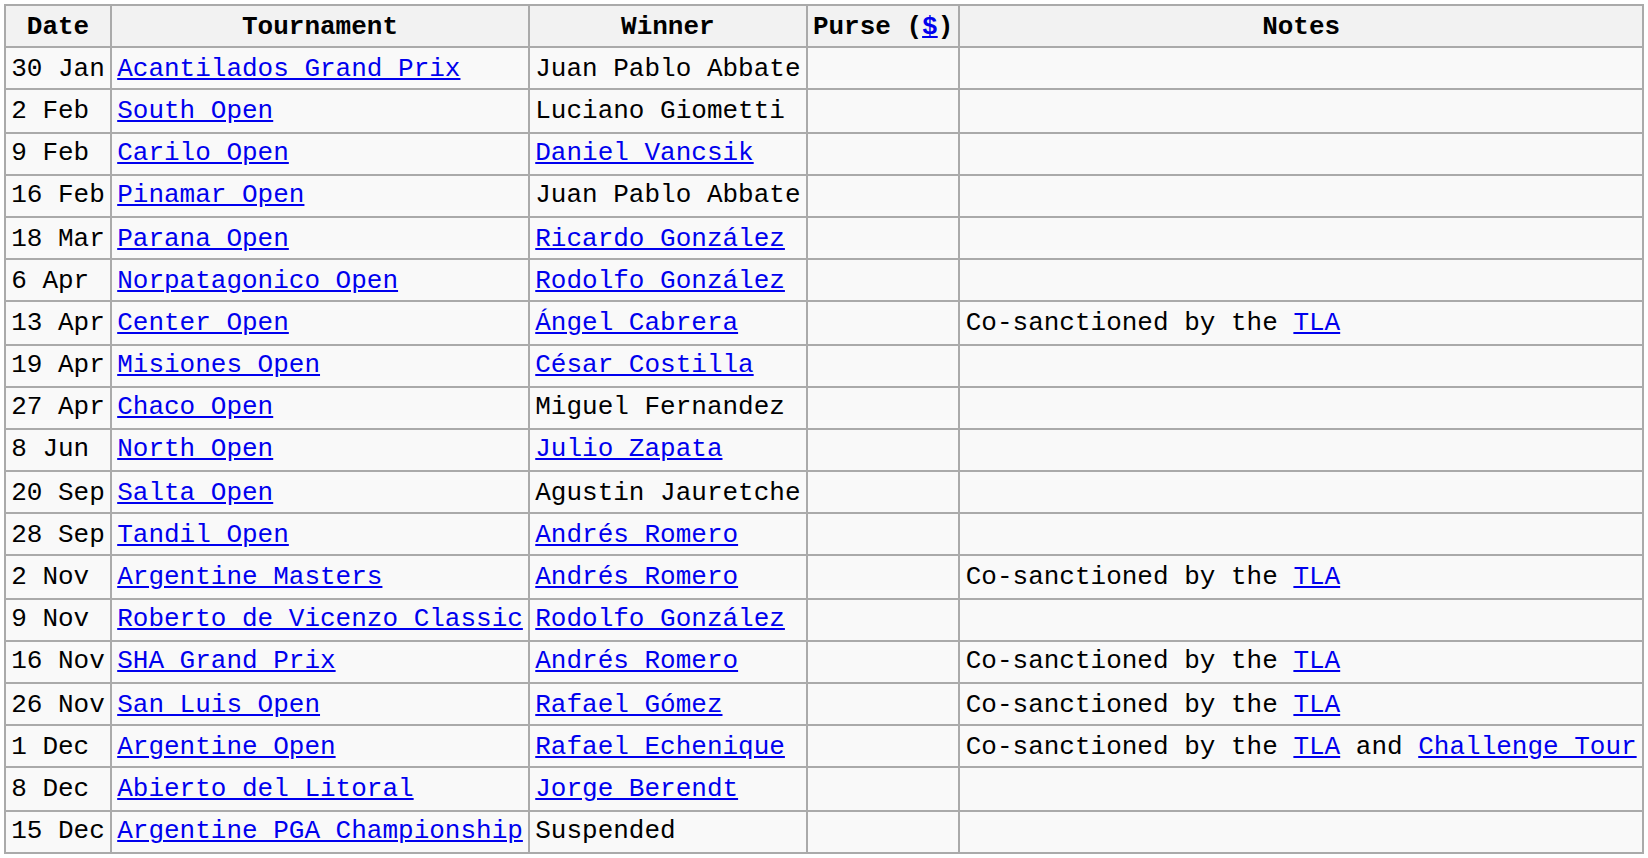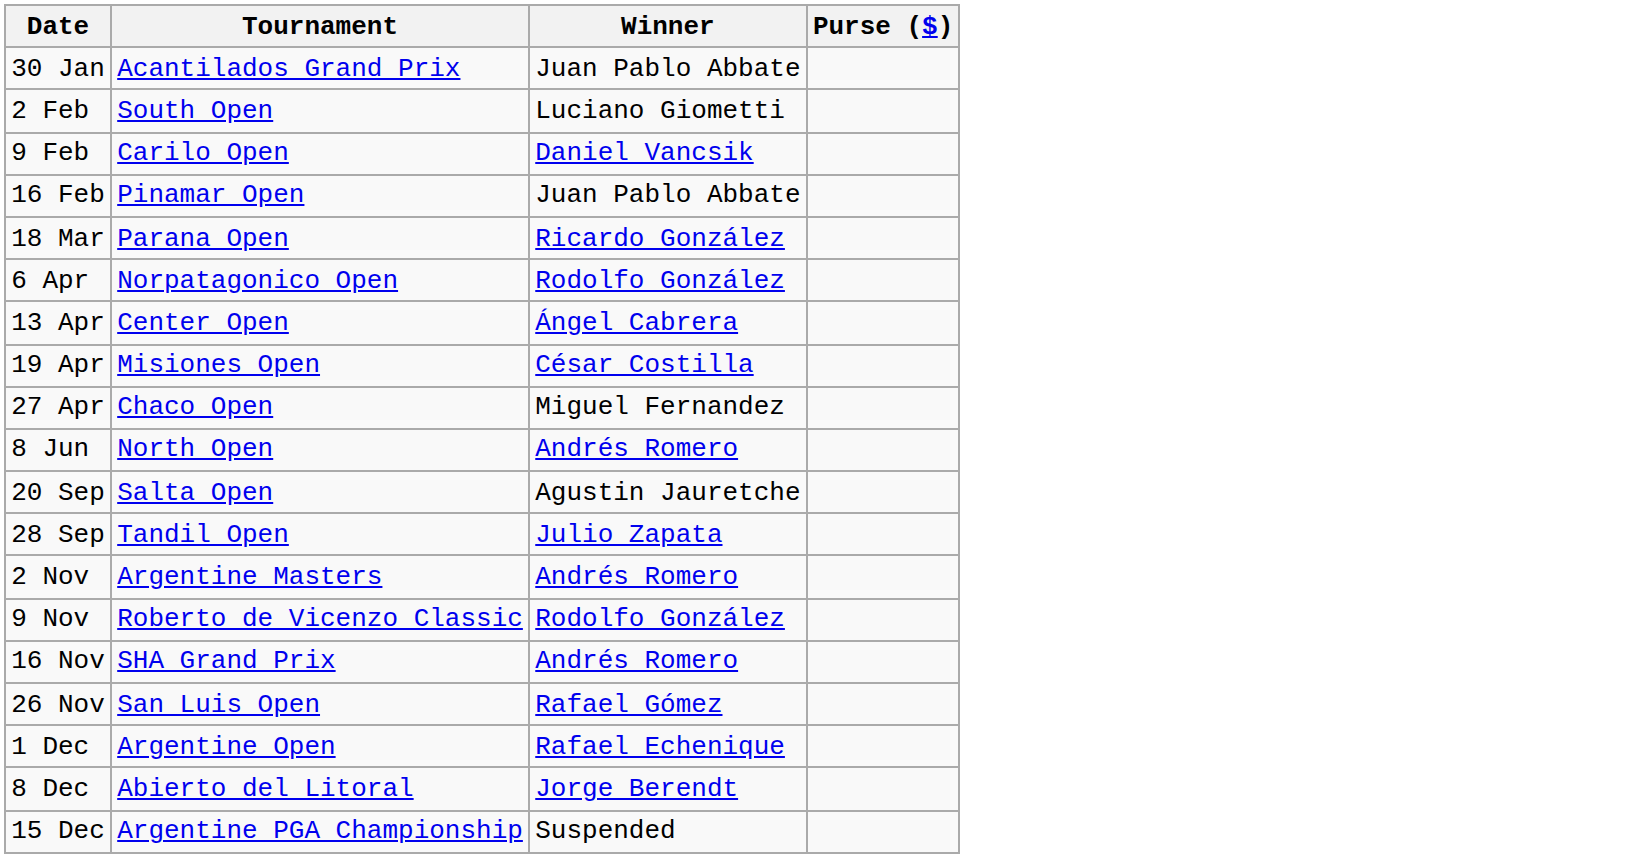- column: Notes | Co-sanctioned by the TLA | Co-sanctioned by the TLA | Co-sanctioned by the TLA | Co-sanctioned by the TLA | Co-sanctioned by the TLA and Challenge Tour
8 Jun | Winner: Julio Zapata -> Andrés Romero
28 Sep | Winner: Andrés Romero -> Julio Zapata
